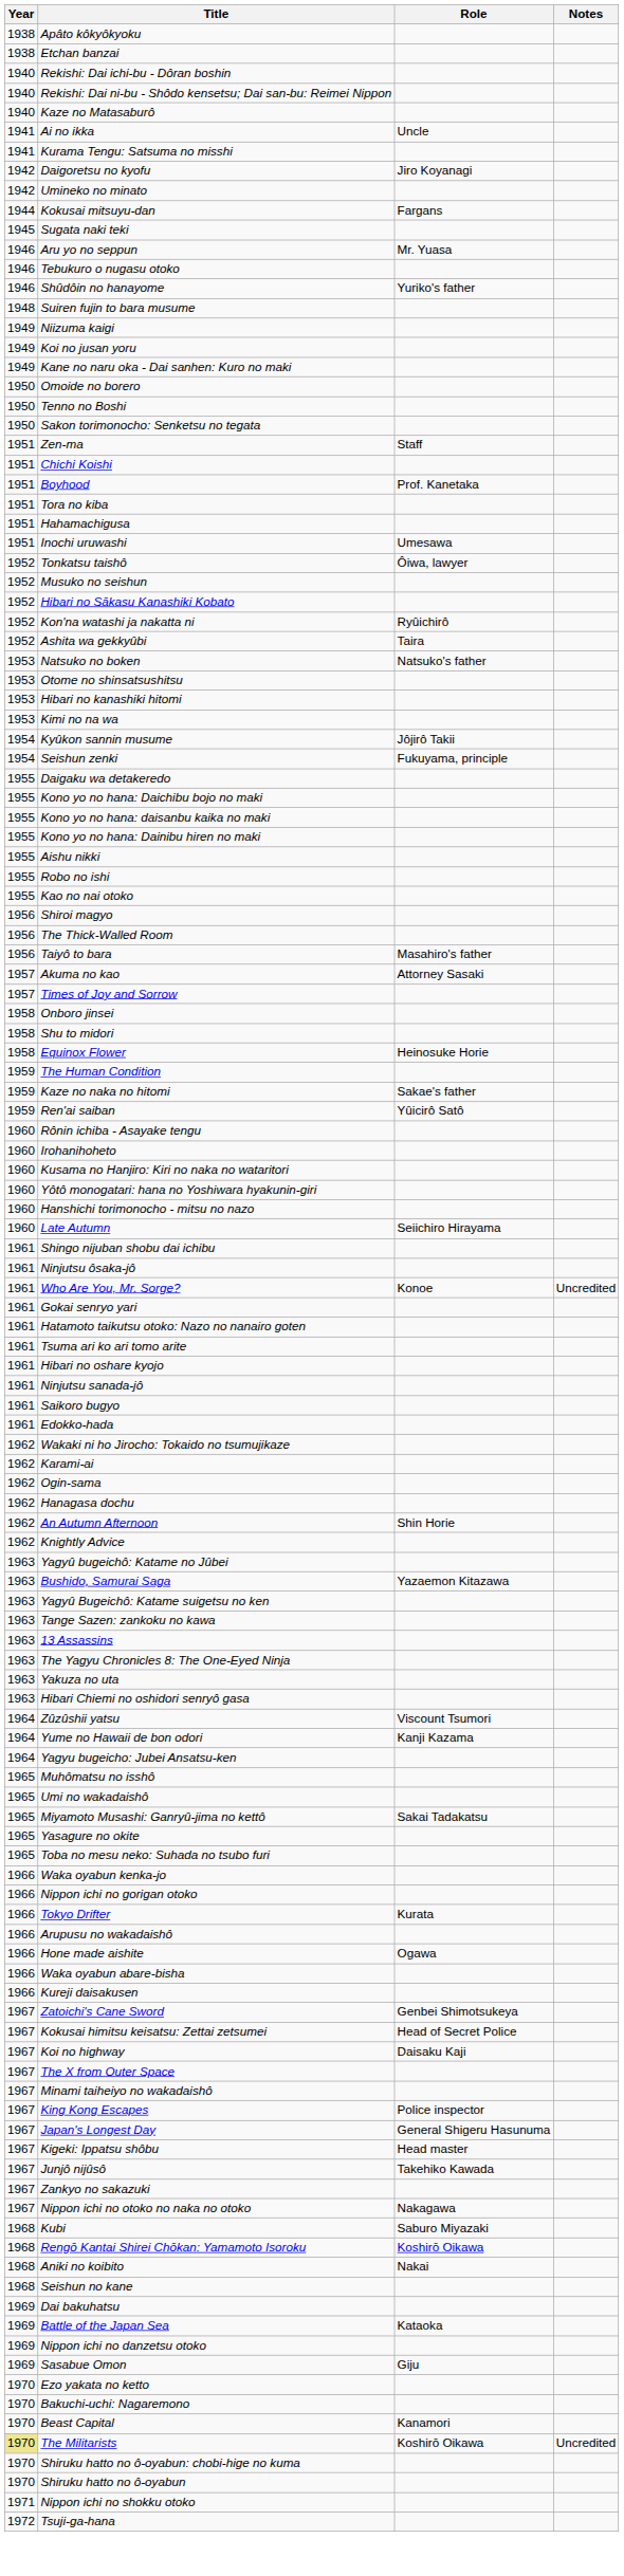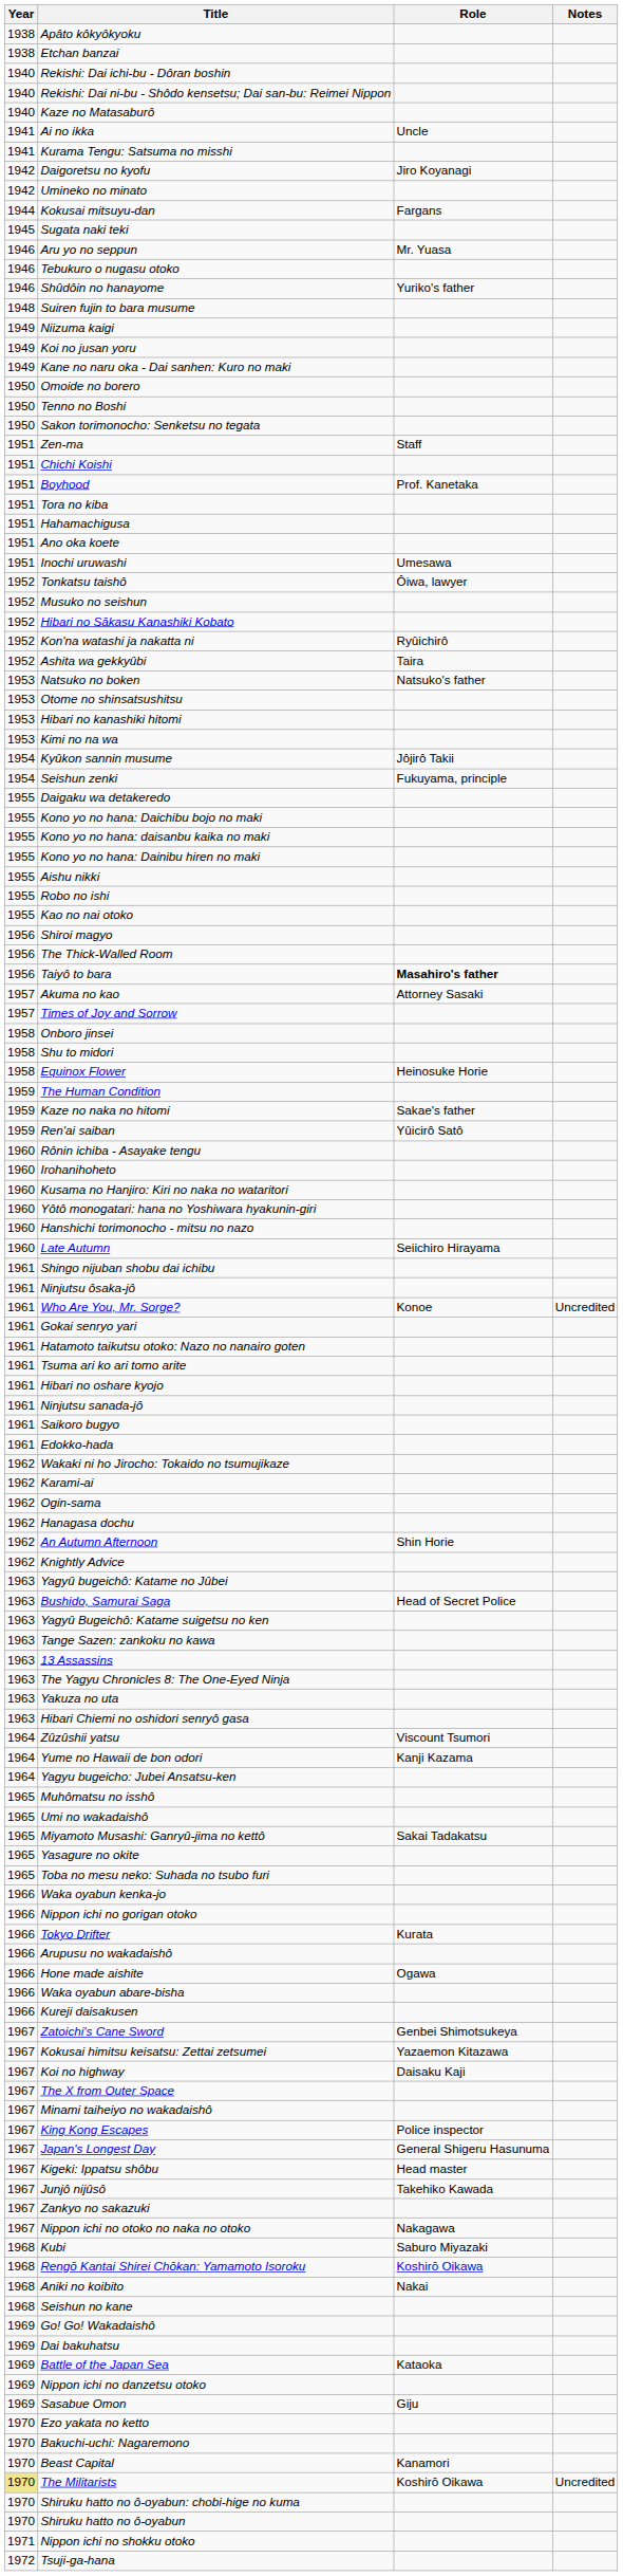+ row: 1951 | Ano oka koete
Taiyô to bara | Role: normal -> bold
Bushido, Samurai Saga | Role: Yazaemon Kitazawa -> Head of Secret Police
Kokusai himitsu keisatsu: Zettai zetsumei | Role: Head of Secret Police -> Yazaemon Kitazawa
+ row: 1969 | Go! Go! Wakadaishô
